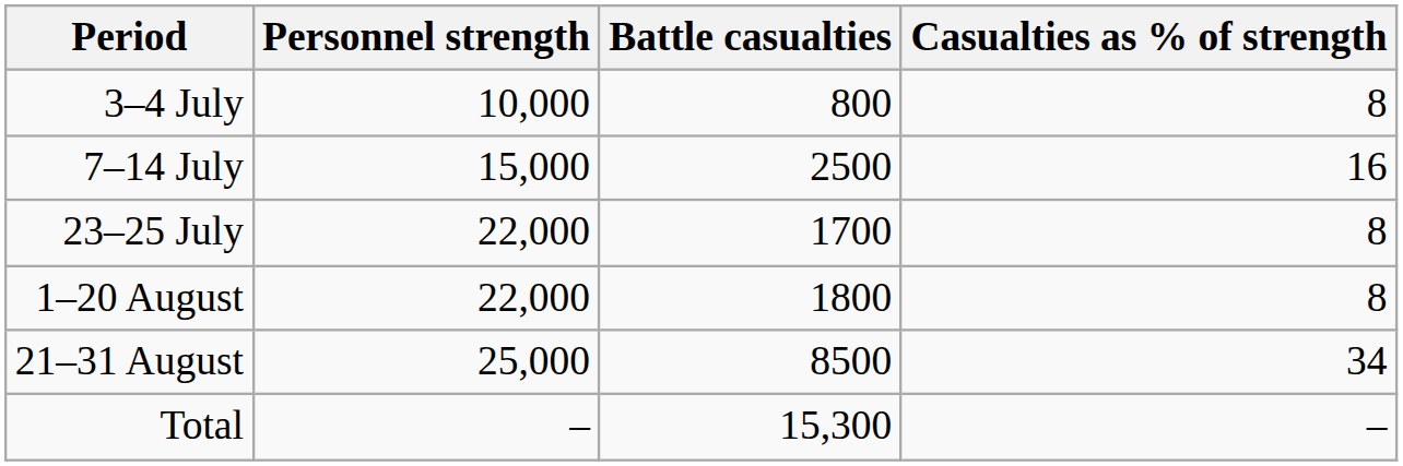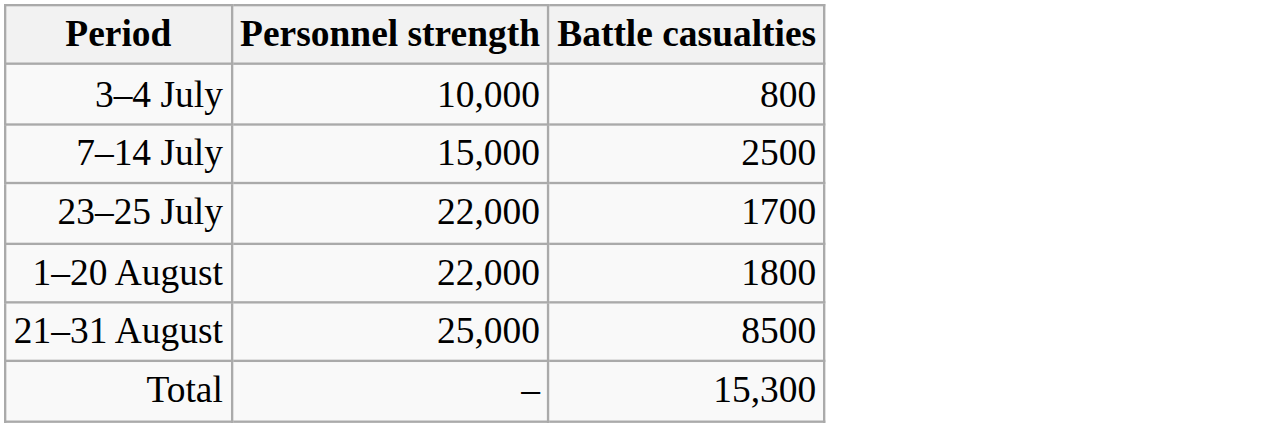- column: Casualties as % of strength | 8 | 16 | 8 | 8 | 34 | –
